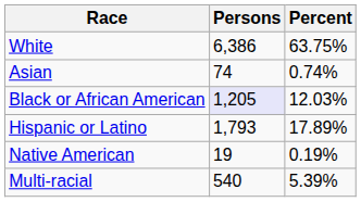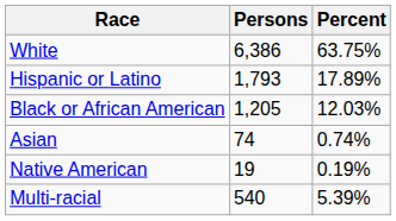rows swapped: Hispanic or Latino <-> Asian
Black or African American | Persons: lavender background -> no background
